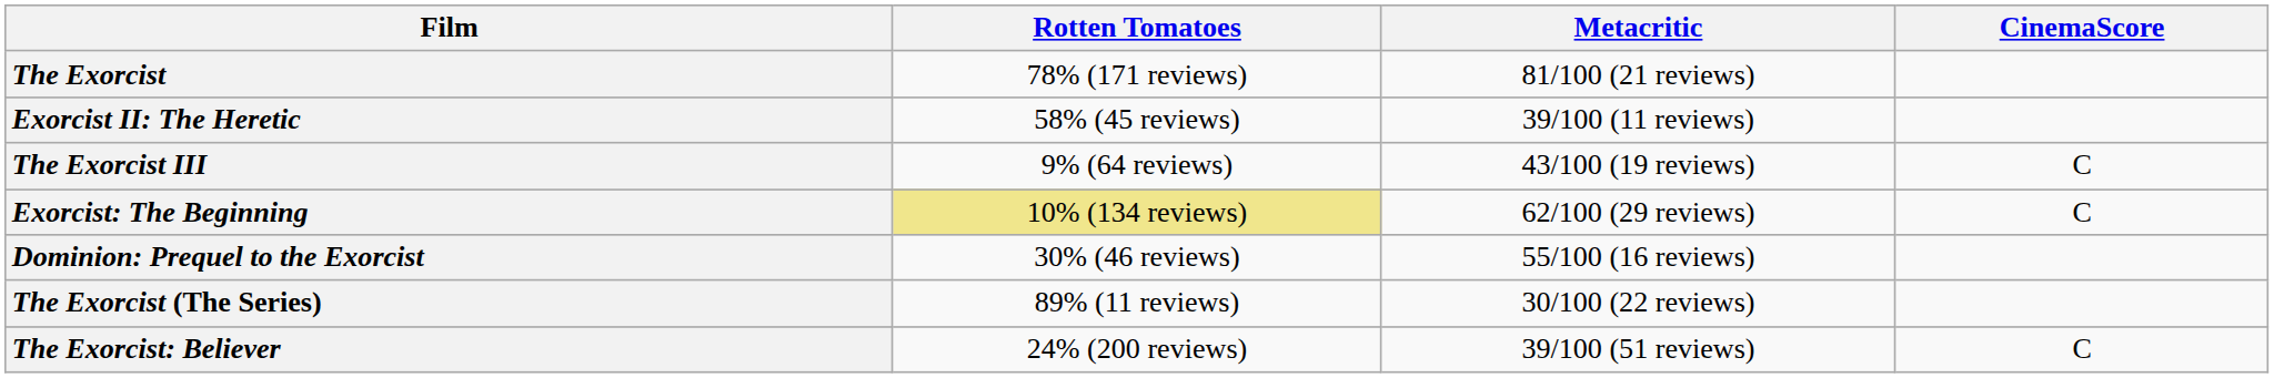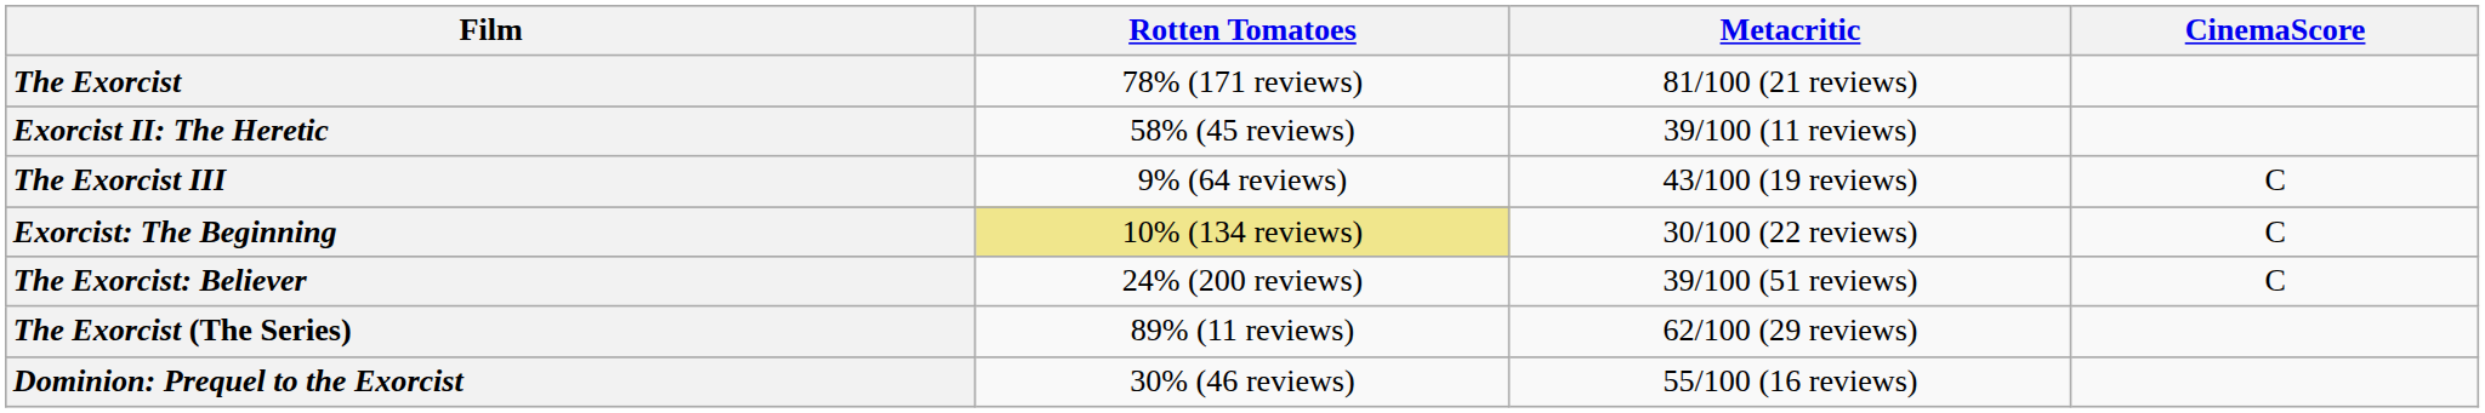Exorcist: The Beginning | Metacritic: 62/100 (29 reviews) -> 30/100 (22 reviews)
rows swapped: Dominion: Prequel to the Exorcist <-> The Exorcist: Believer
The Exorcist (The Series) | Metacritic: 30/100 (22 reviews) -> 62/100 (29 reviews)
